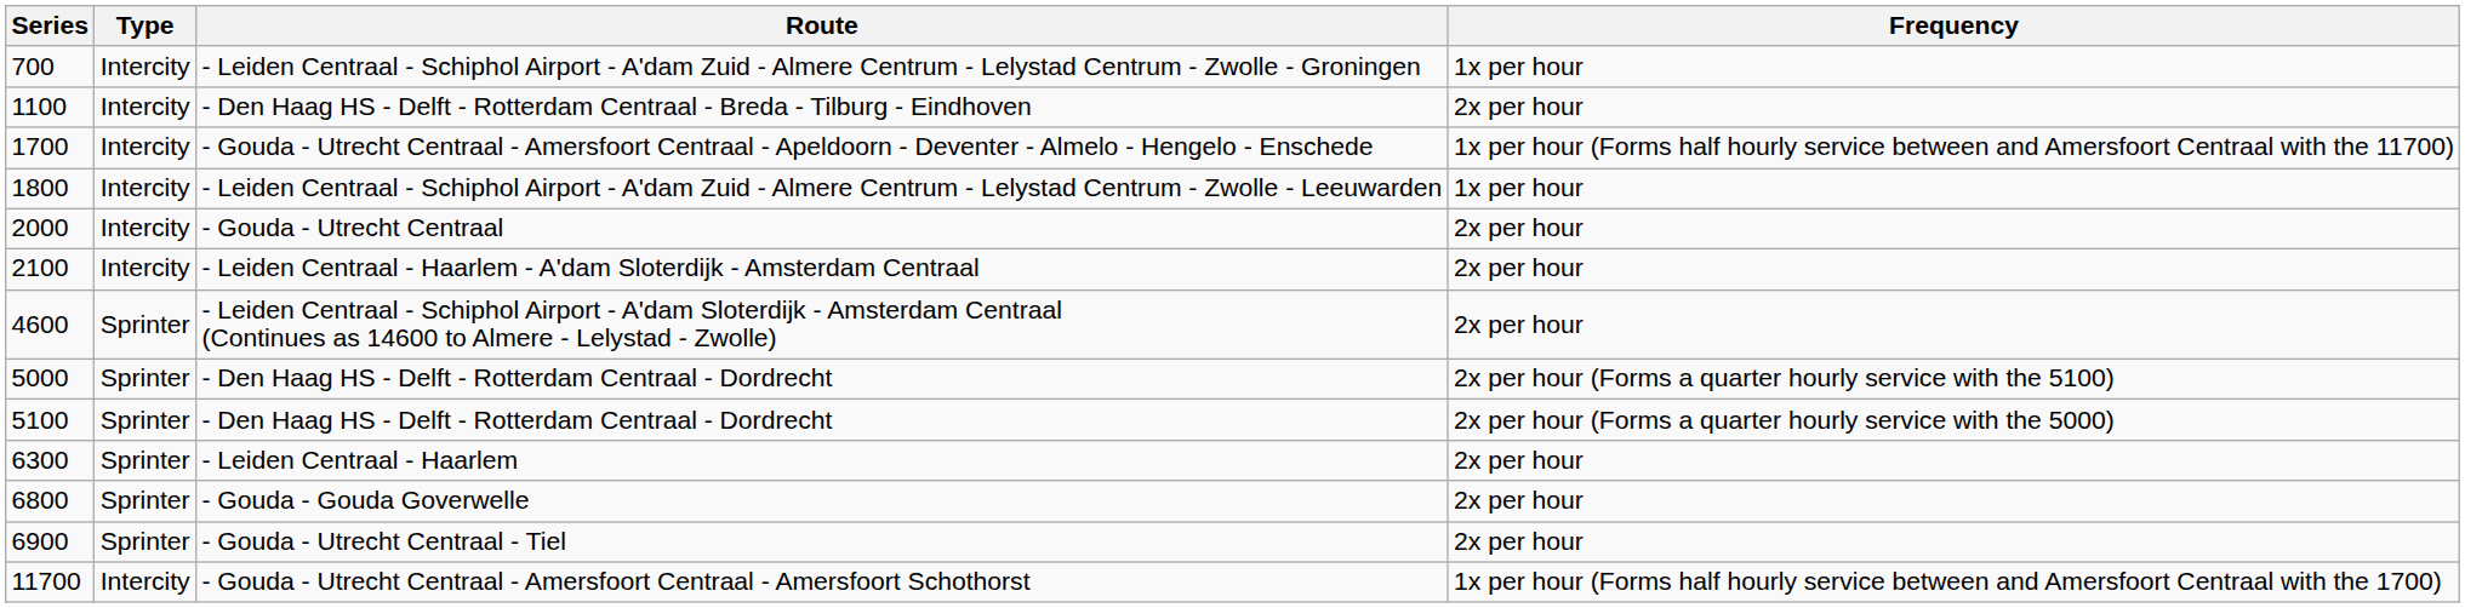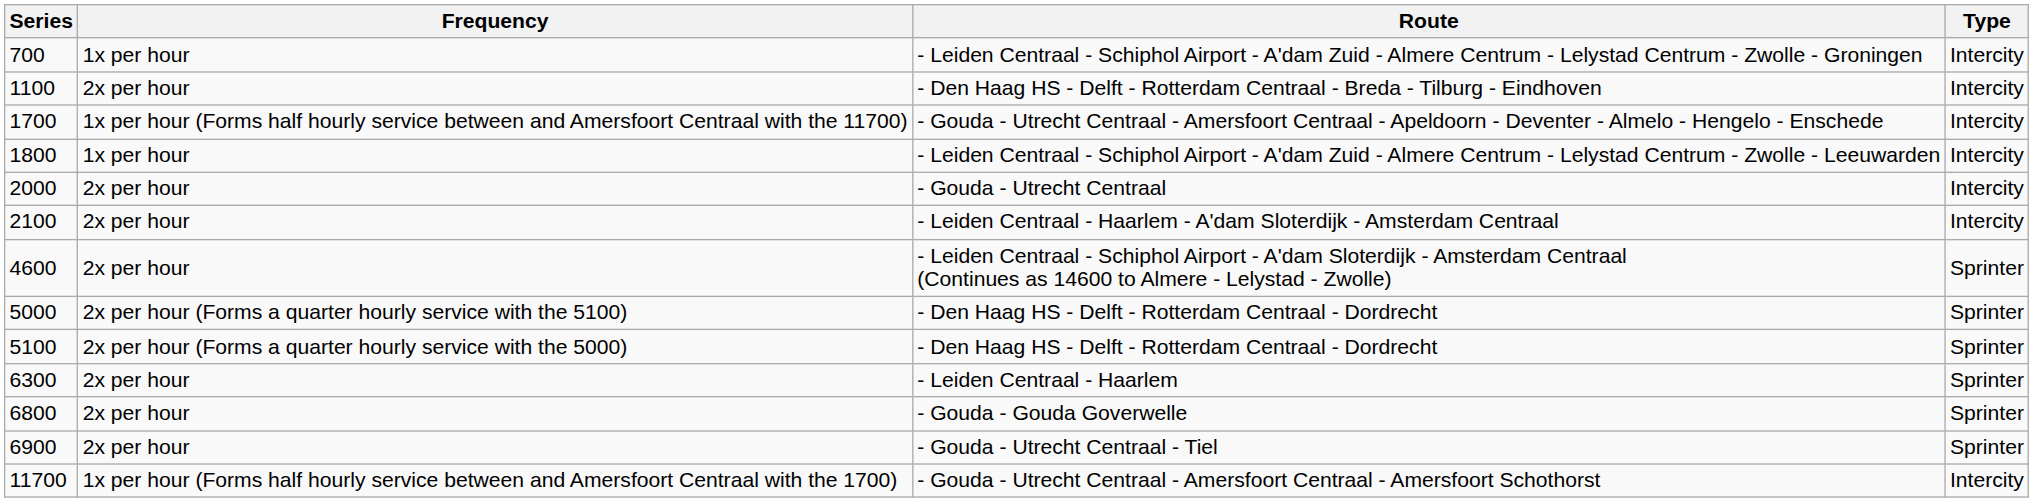columns swapped: Type <-> Frequency
